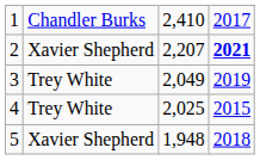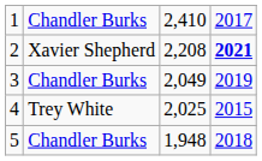2 | column 3: 2,207 -> 2,208
3 | column 2: Trey White -> Chandler Burks
5 | column 2: Xavier Shepherd -> Chandler Burks
